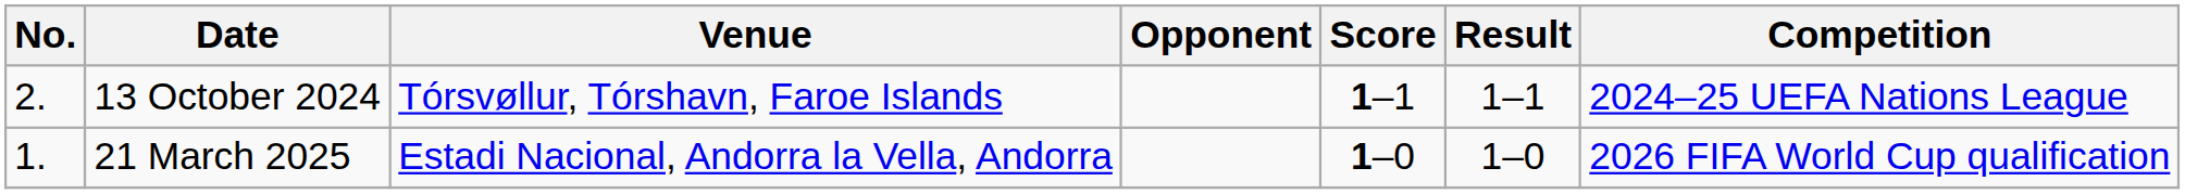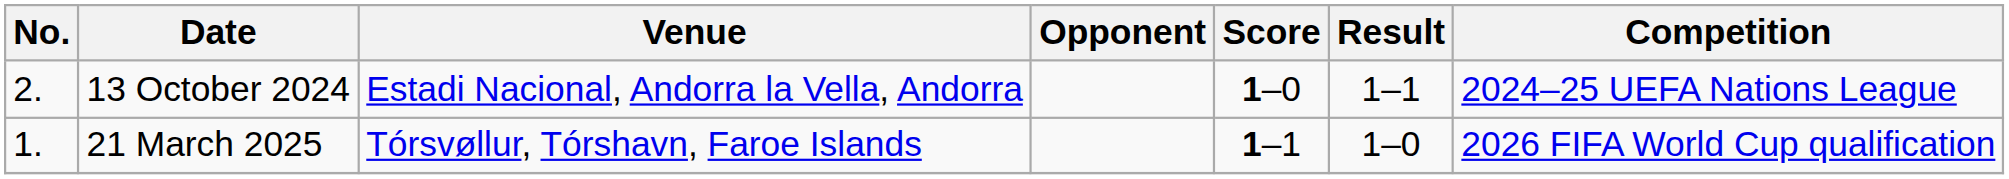13 October 2024 | Venue: Tórsvøllur, Tórshavn, Faroe Islands -> Estadi Nacional, Andorra la Vella, Andorra
13 October 2024 | Score: 1–1 -> 1–0
21 March 2025 | Venue: Estadi Nacional, Andorra la Vella, Andorra -> Tórsvøllur, Tórshavn, Faroe Islands
21 March 2025 | Score: 1–0 -> 1–1
